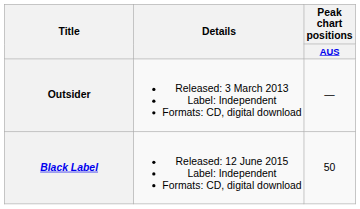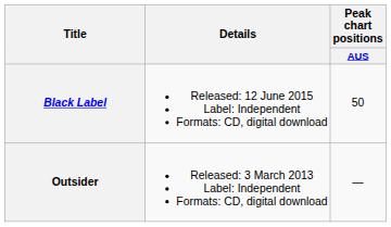rows swapped: Outsider <-> Black Label
